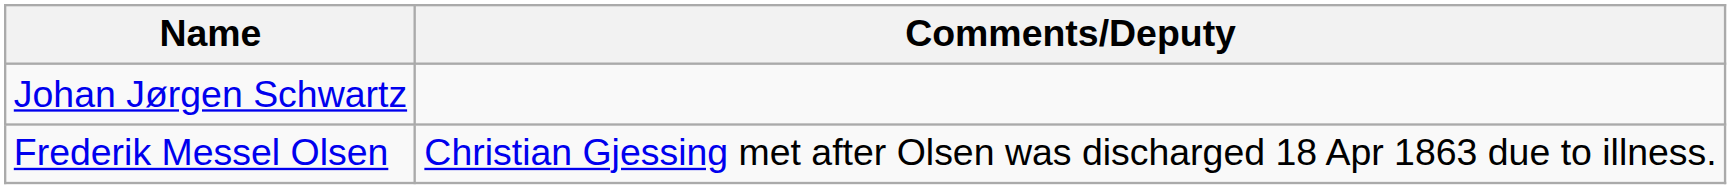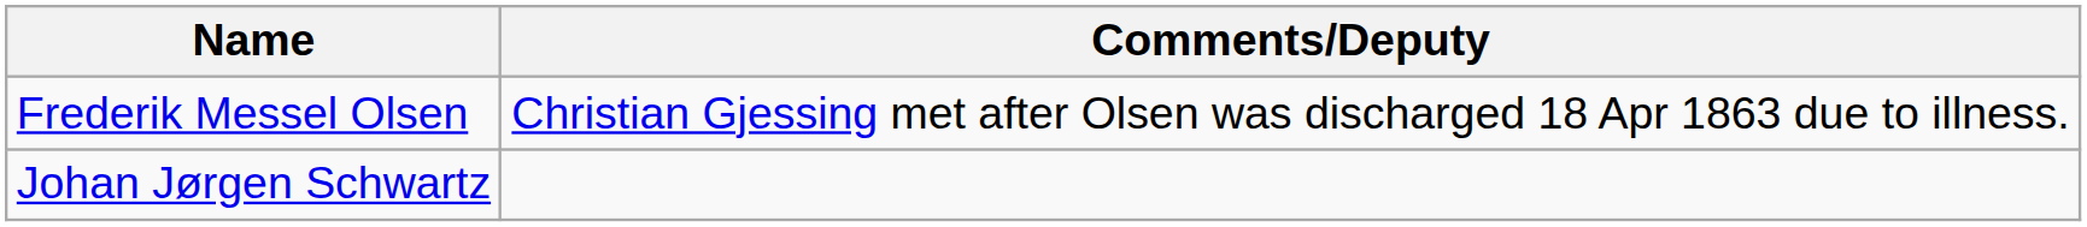rows swapped: Johan Jørgen Schwartz <-> Frederik Messel Olsen
